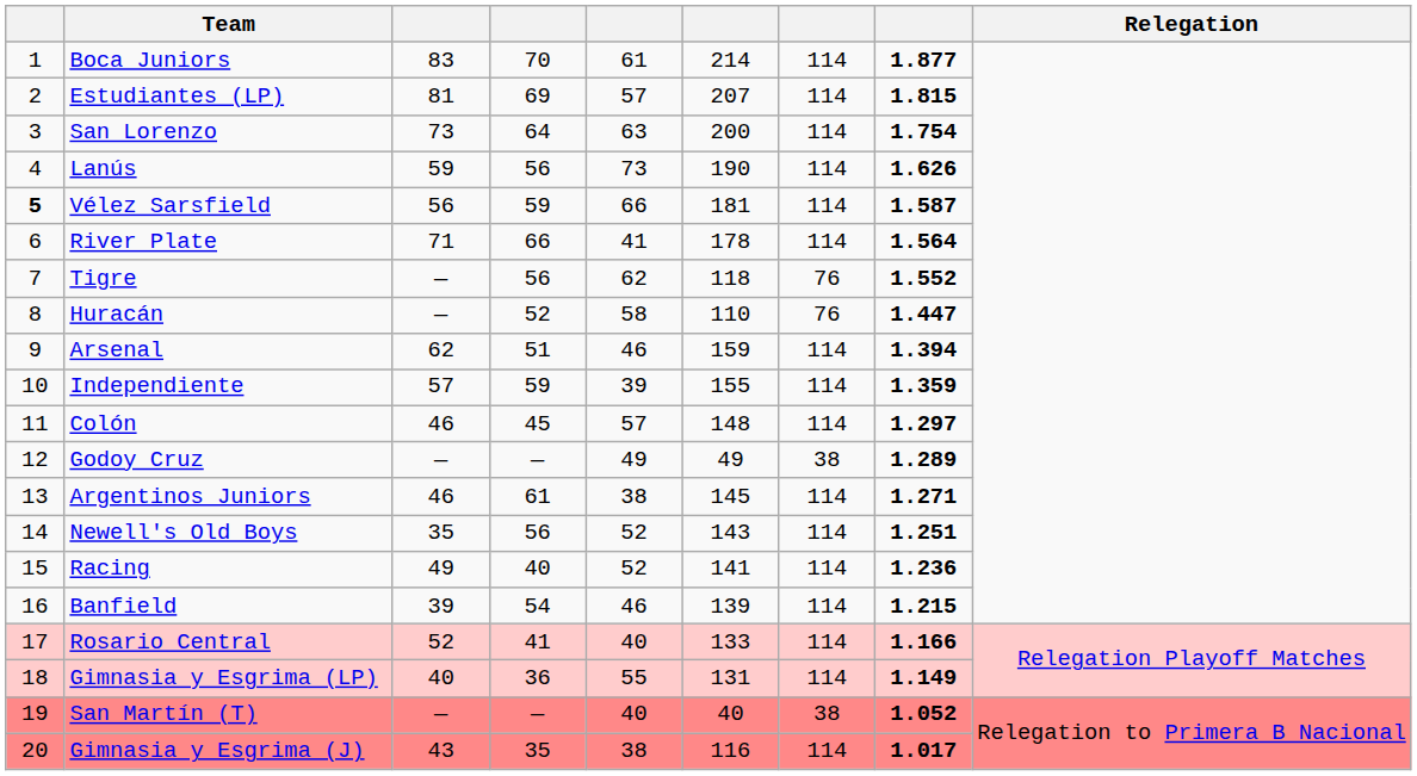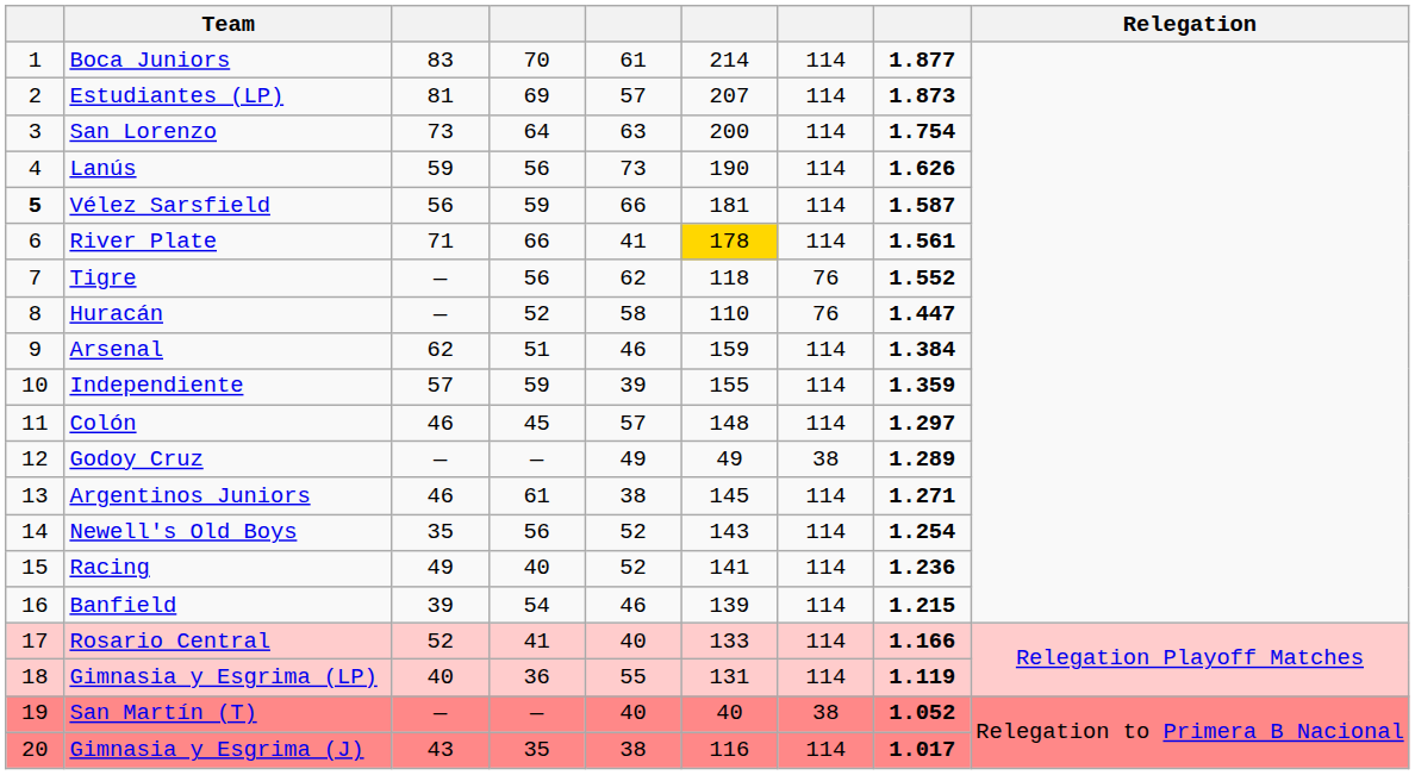Estudiantes (LP) | column 8: 1.815 -> 1.873
River Plate | column 6: no background -> gold background
River Plate | column 8: 1.564 -> 1.561
Arsenal | column 8: 1.394 -> 1.384
Newell's Old Boys | column 8: 1.251 -> 1.254
Gimnasia y Esgrima (LP) | column 8: 1.149 -> 1.119
